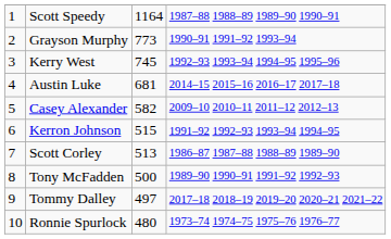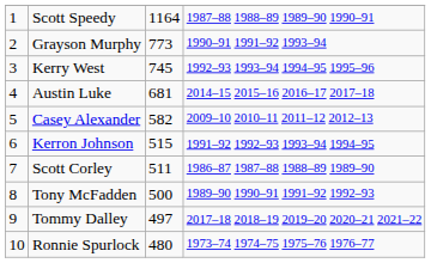Scott Corley | column 3: 513 -> 511
